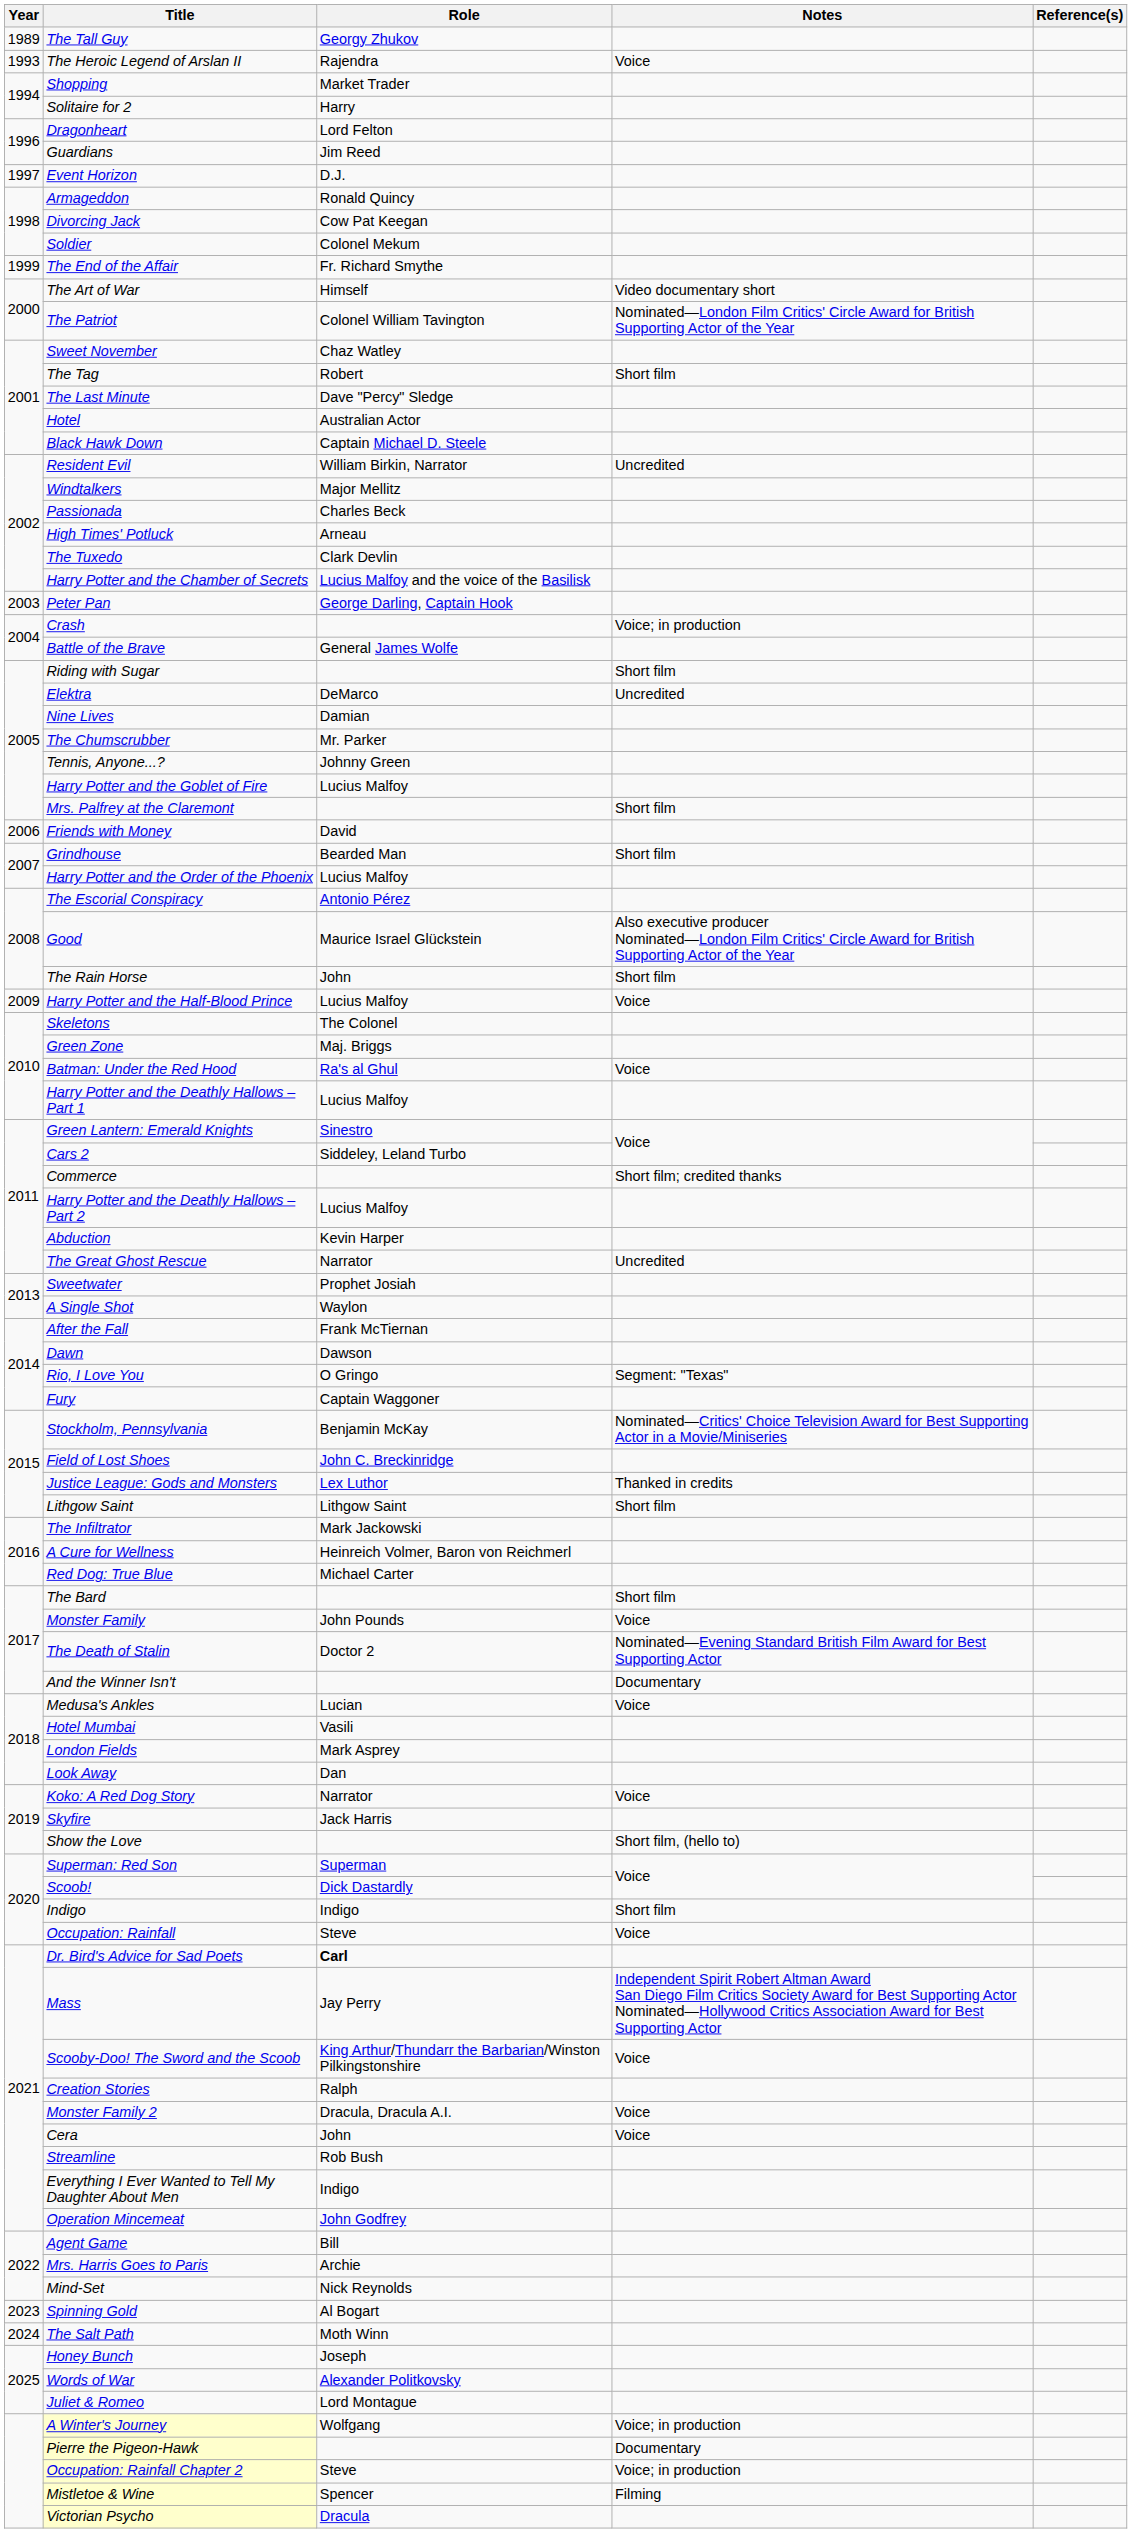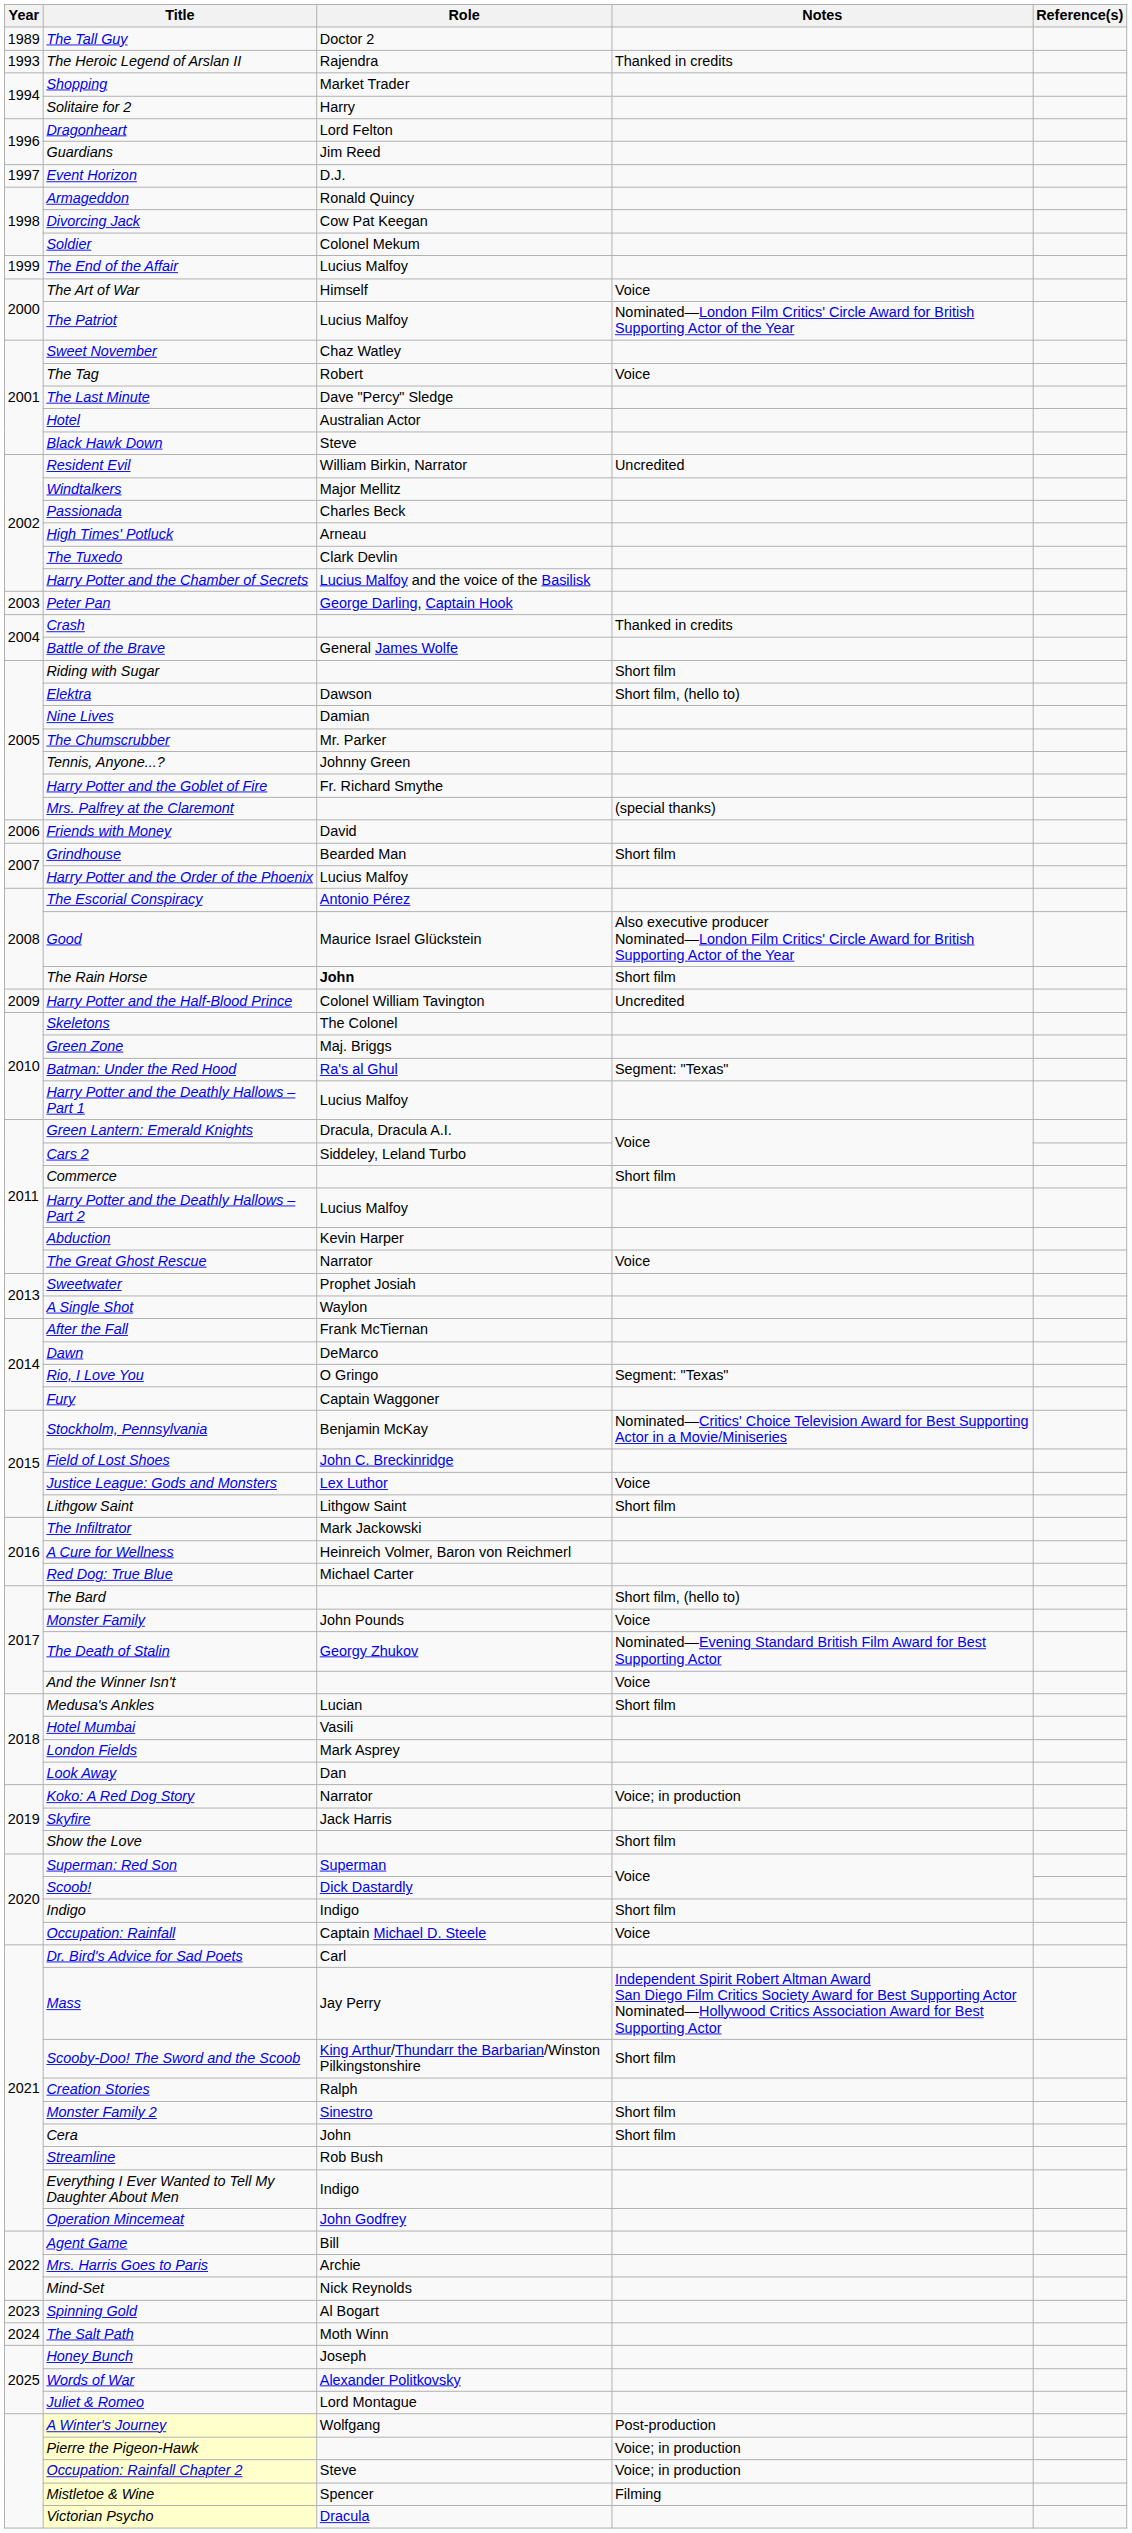The Tall Guy | Role: Georgy Zhukov -> Doctor 2
The Heroic Legend of Arslan II | Notes: Voice -> Thanked in credits
The End of the Affair | Role: Fr. Richard Smythe -> Lucius Malfoy
The Art of War | Notes: Video documentary short -> Voice
The Patriot | Role: Colonel William Tavington -> Lucius Malfoy
The Tag | Notes: Short film -> Voice
Black Hawk Down | Role: Captain Michael D. Steele -> Steve
Crash | Notes: Voice; in production -> Thanked in credits
Elektra | Role: DeMarco -> Dawson
Elektra | Notes: Uncredited -> Short film, (hello to)
Harry Potter and the Goblet of Fire | Role: Lucius Malfoy -> Fr. Richard Smythe
Mrs. Palfrey at the Claremont | Notes: Short film -> (special thanks)
The Rain Horse | Role: normal -> bold
Harry Potter and the Half-Blood Prince | Role: Lucius Malfoy -> Colonel William Tavington
Harry Potter and the Half-Blood Prince | Notes: Voice -> Uncredited
Batman: Under the Red Hood | Notes: Voice -> Segment: "Texas"
Green Lantern: Emerald Knights | Role: Sinestro -> Dracula, Dracula A.I.
Commerce | Notes: Short film; credited thanks -> Short film
The Great Ghost Rescue | Notes: Uncredited -> Voice
Dawn | Role: Dawson -> DeMarco
Justice League: Gods and Monsters | Notes: Thanked in credits -> Voice
The Bard | Notes: Short film -> Short film, (hello to)
The Death of Stalin | Role: Doctor 2 -> Georgy Zhukov
And the Winner Isn't | Notes: Documentary -> Voice
Medusa's Ankles | Notes: Voice -> Short film
Koko: A Red Dog Story | Notes: Voice -> Voice; in production
Show the Love | Notes: Short film, (hello to) -> Short film
Occupation: Rainfall | Role: Steve -> Captain Michael D. Steele
Dr. Bird's Advice for Sad Poets | Role: bold -> normal
Scooby-Doo! The Sword and the Scoob | Notes: Voice -> Short film
Monster Family 2 | Role: Dracula, Dracula A.I. -> Sinestro
Monster Family 2 | Notes: Voice -> Short film
Cera | Notes: Voice -> Short film
A Winter's Journey | Notes: Voice; in production -> Post-production
Pierre the Pigeon-Hawk | Notes: Documentary -> Voice; in production
